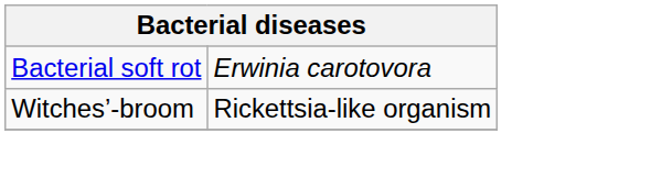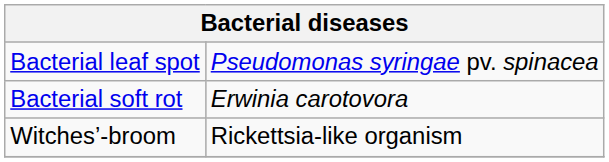+ row: Bacterial leaf spot | Pseudomonas syringae pv. spinacea
